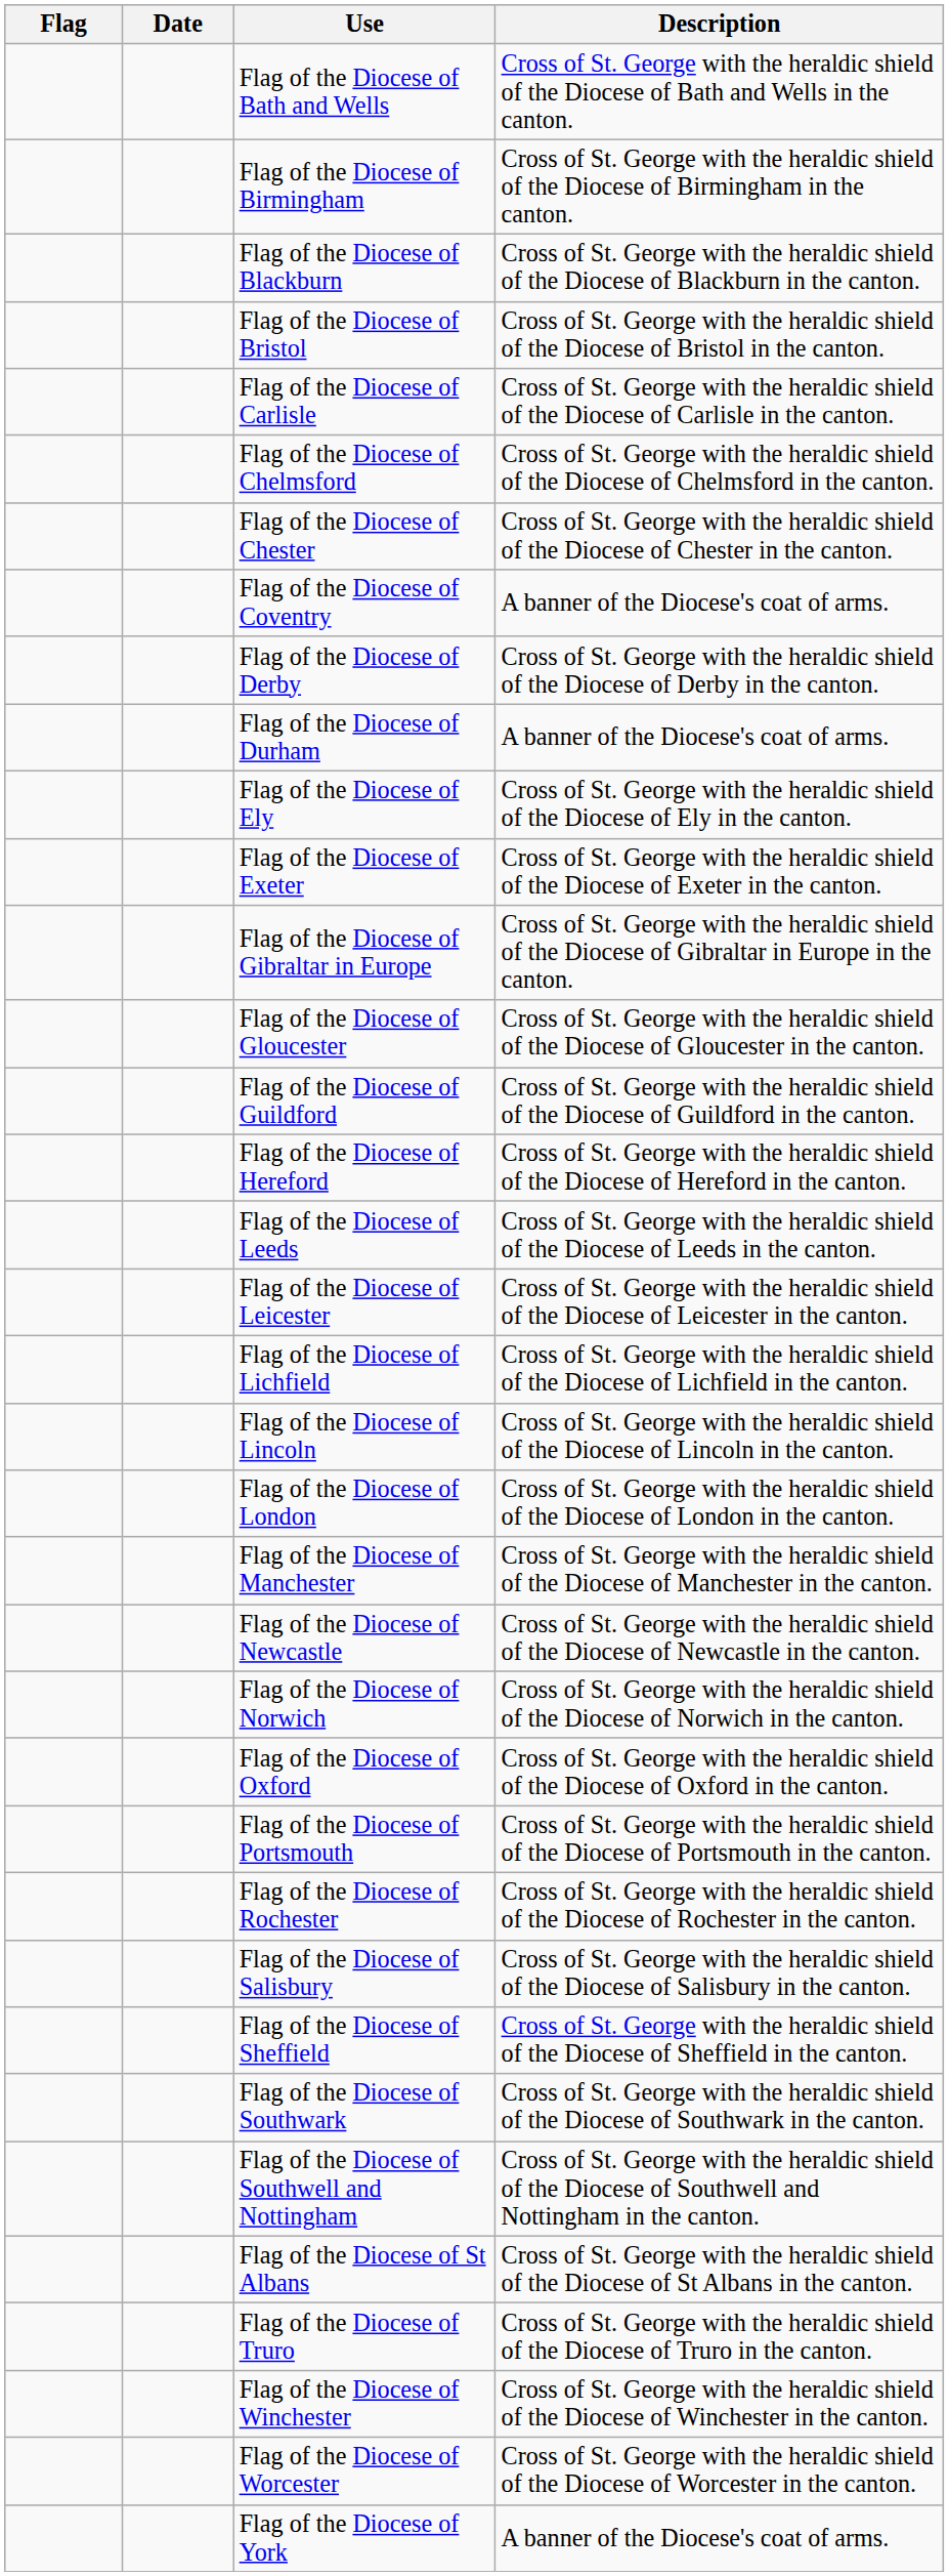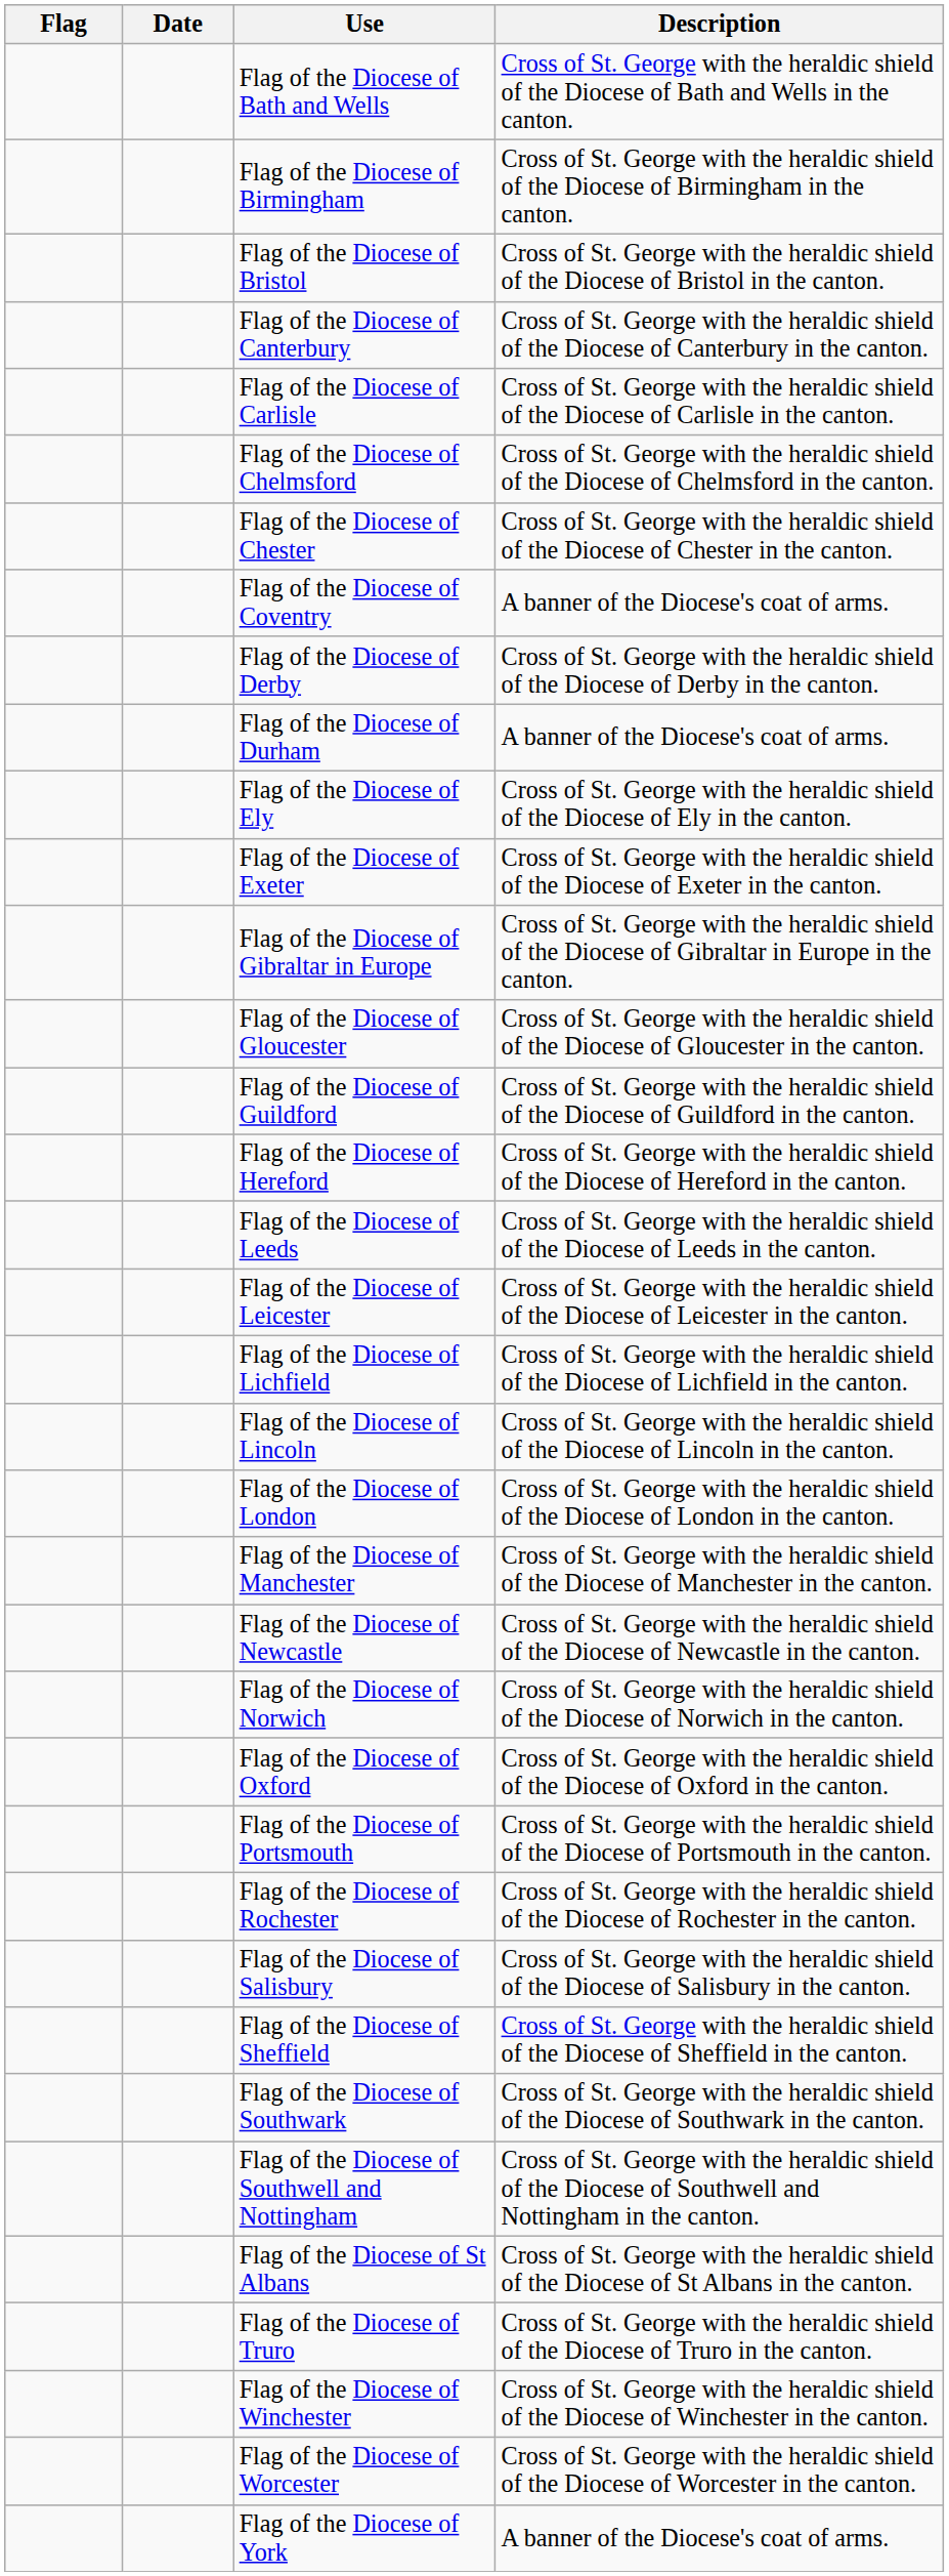- row: Flag of the Diocese of Blackburn | Cross of St. George with the heraldic shield of the Diocese of Blackburn in the canton.
+ row: Flag of the Diocese of Canterbury | Cross of St. George with the heraldic shield of the Diocese of Canterbury in the canton.
